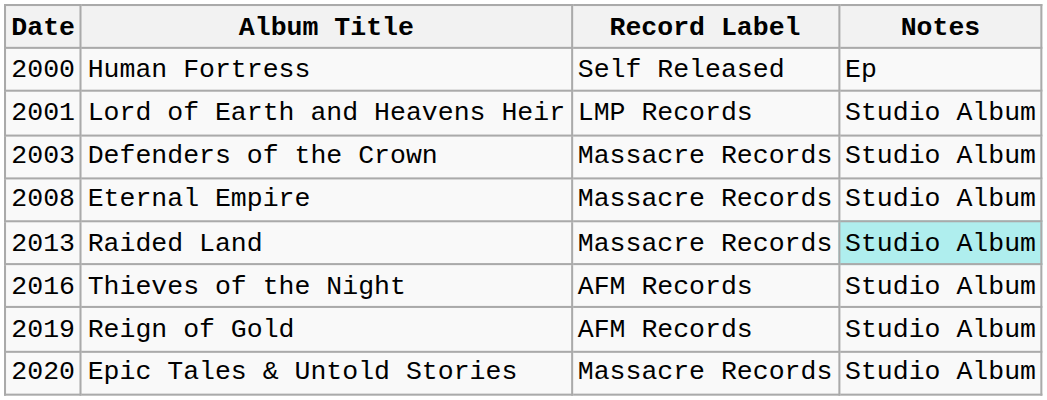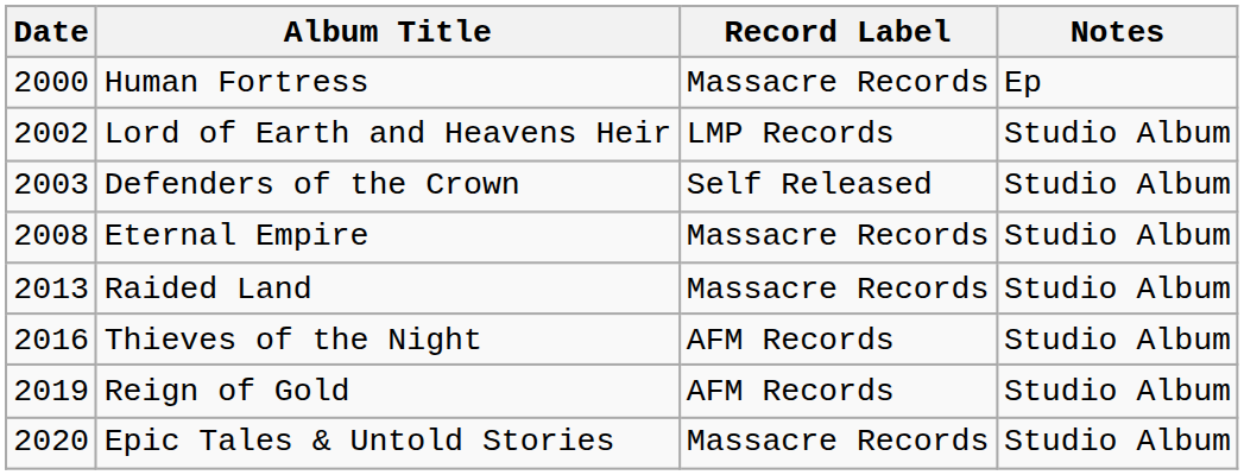Human Fortress | Record Label: Self Released -> Massacre Records
Lord of Earth and Heavens Heir | Date: 2001 -> 2002
Defenders of the Crown | Record Label: Massacre Records -> Self Released
Raided Land | Notes: paleturquoise background -> no background
